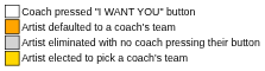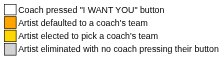rows swapped: Artist elected to pick a coach's team <-> Artist eliminated with no coach pressing their button
